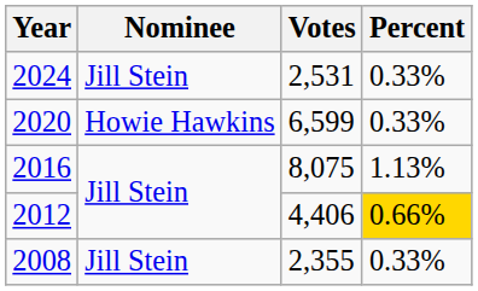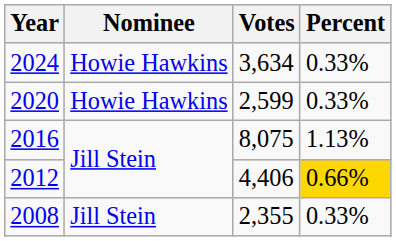2024 | Nominee: Jill Stein -> Howie Hawkins
2024 | Votes: 2,531 -> 3,634
2020 | Votes: 6,599 -> 2,599
